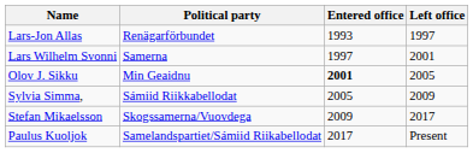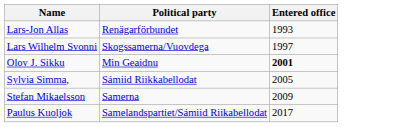- column: Left office | 1997 | 2001 | 2005 | 2009 | 2017 | Present
Lars Wilhelm Svonni | Political party: Samerna -> Skogssamerna/Vuovdega
Stefan Mikaelsson | Political party: Skogssamerna/Vuovdega -> Samerna
